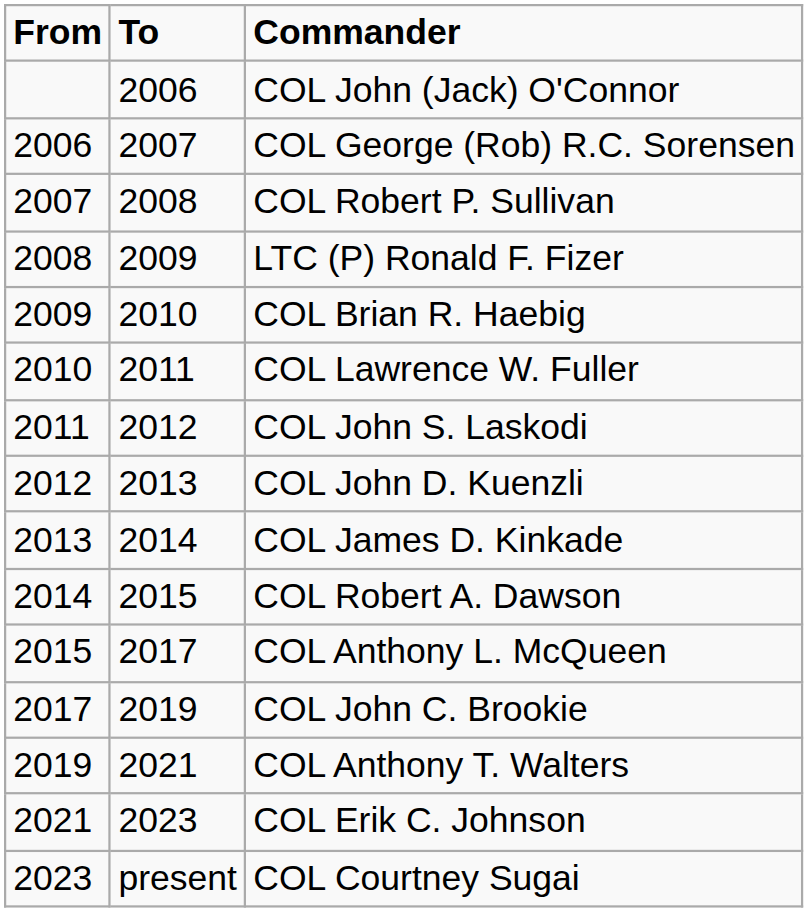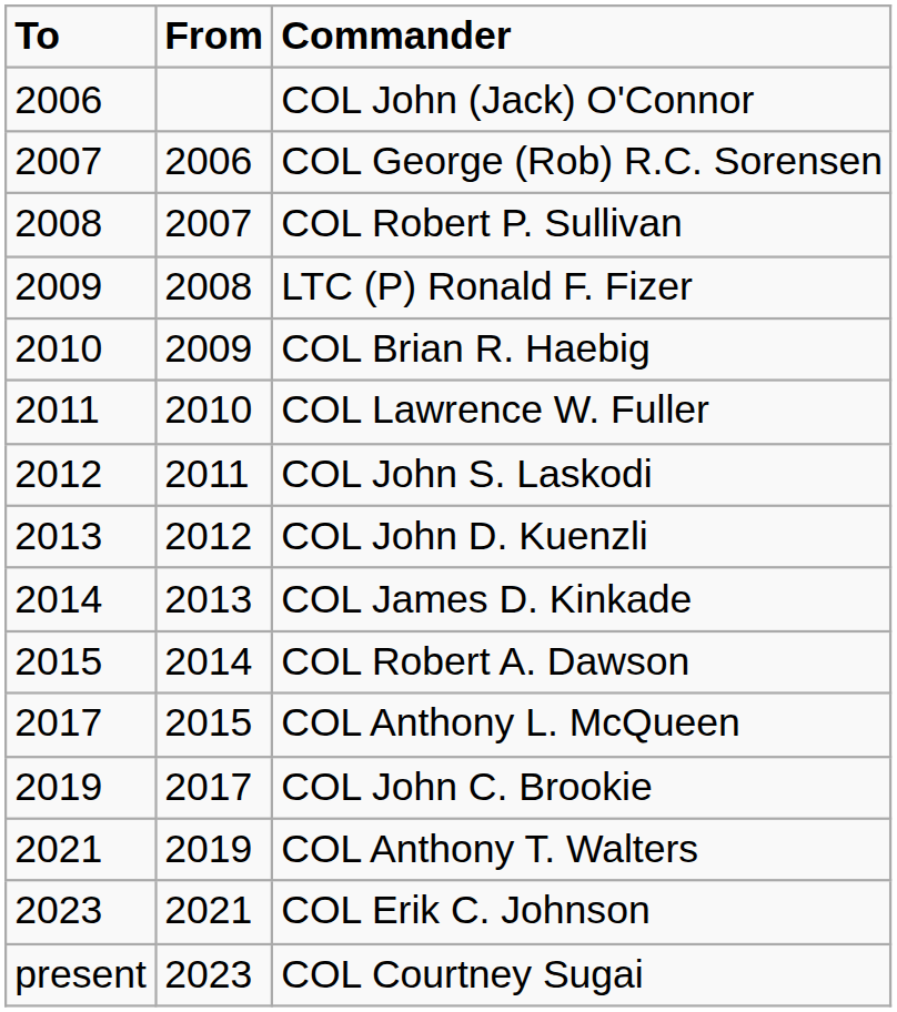columns swapped: From <-> To
